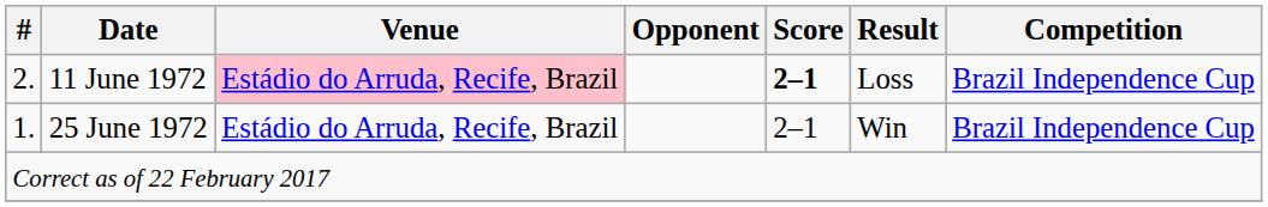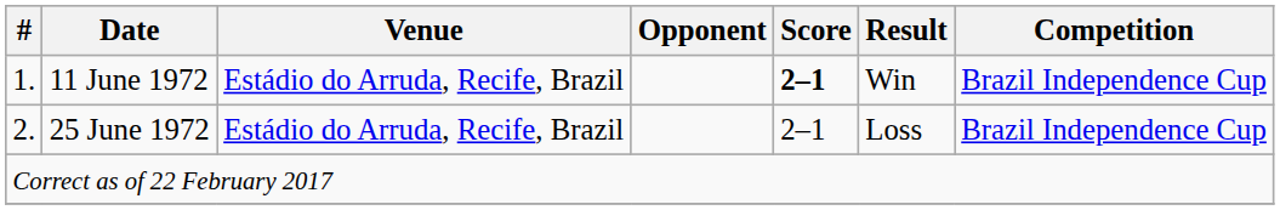11 June 1972 | #: 2. -> 1.
11 June 1972 | Venue: pink background -> no background
11 June 1972 | Result: Loss -> Win
25 June 1972 | #: 1. -> 2.
25 June 1972 | Result: Win -> Loss
